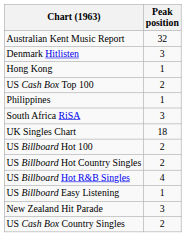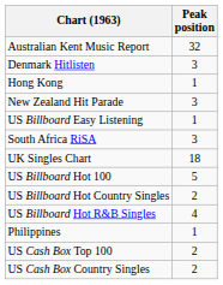rows swapped: New Zealand Hit Parade <-> US Cash Box Top 100
rows swapped: Philippines <-> US Billboard Easy Listening
US Billboard Hot 100 | Peak position: 2 -> 5
